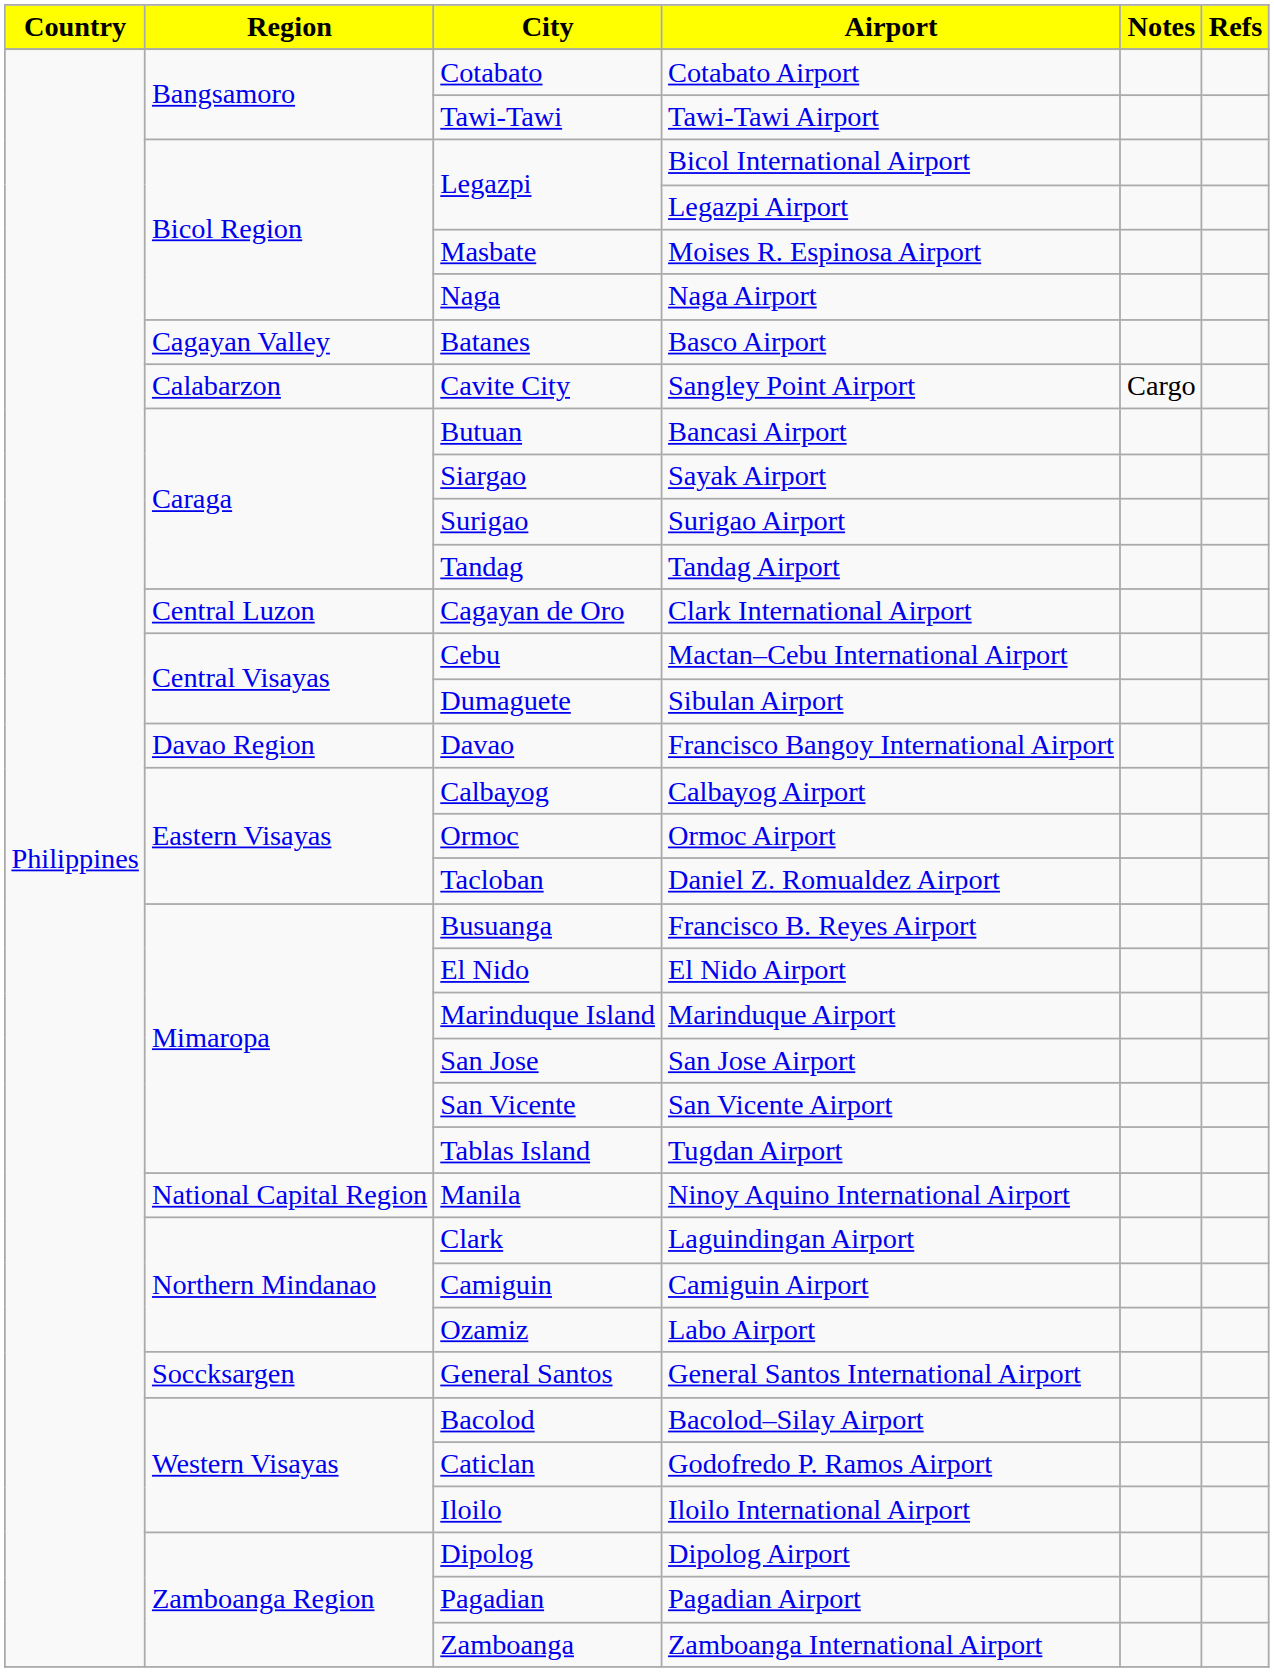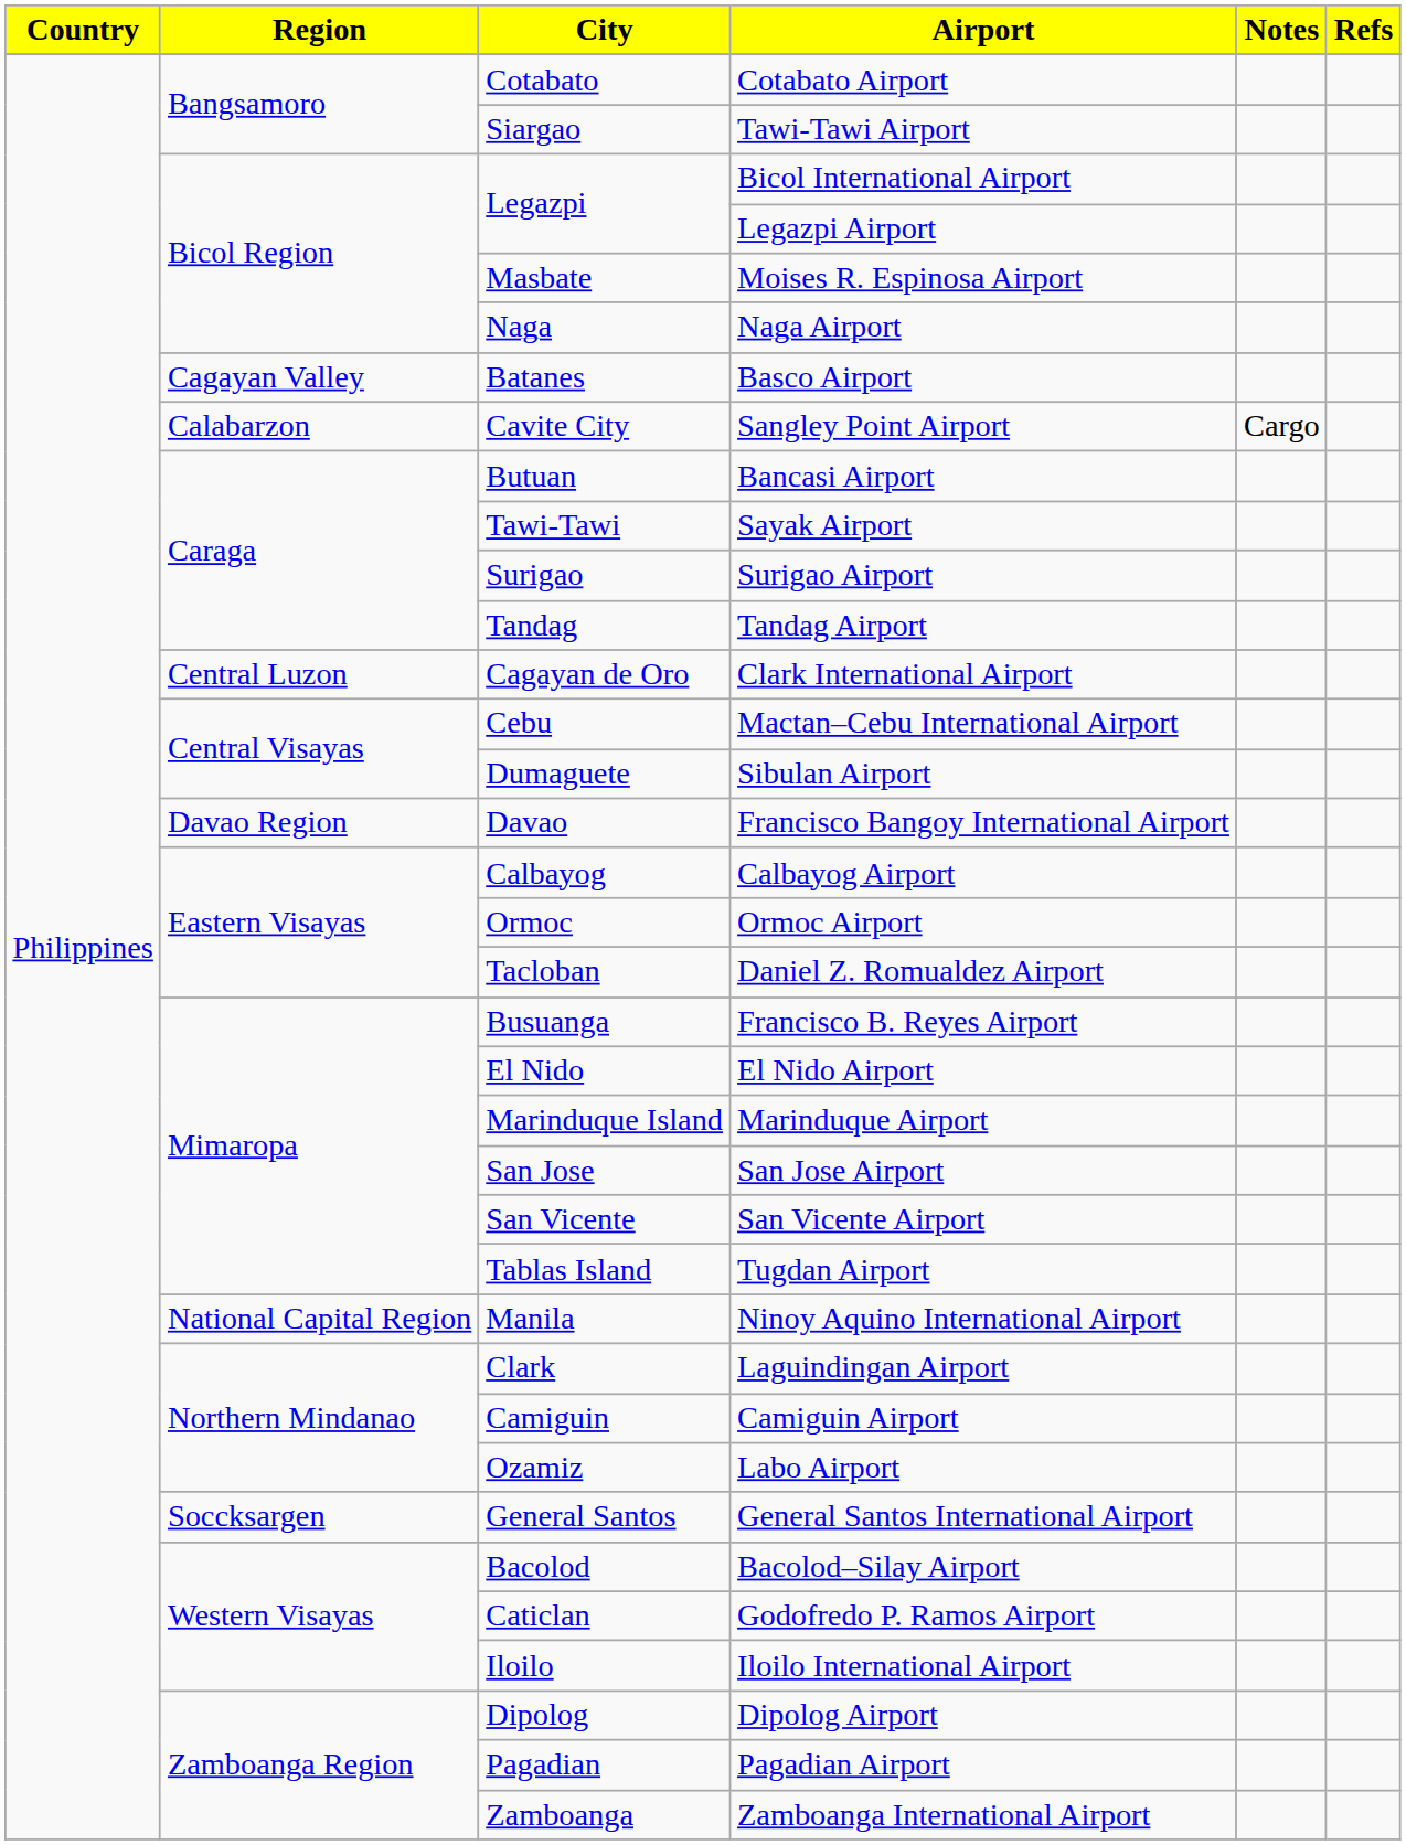Tawi-Tawi Airport | City: Tawi-Tawi -> Siargao
Sayak Airport | City: Siargao -> Tawi-Tawi
